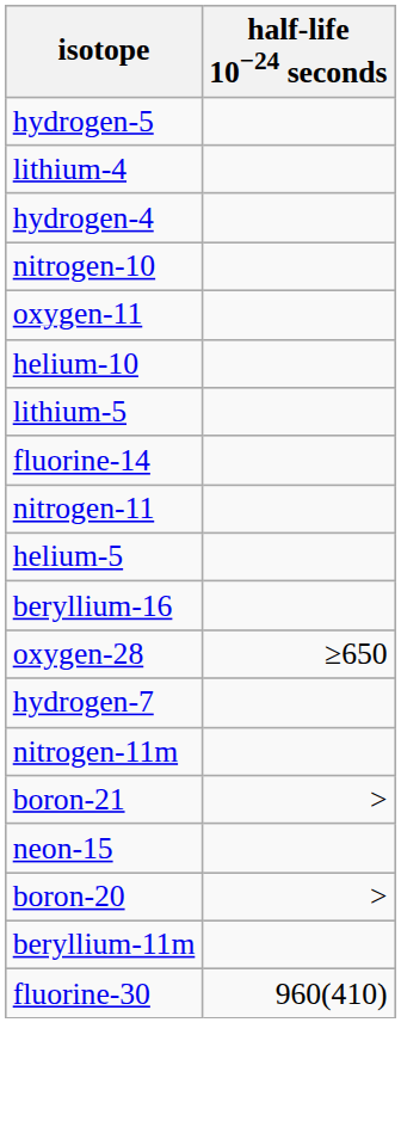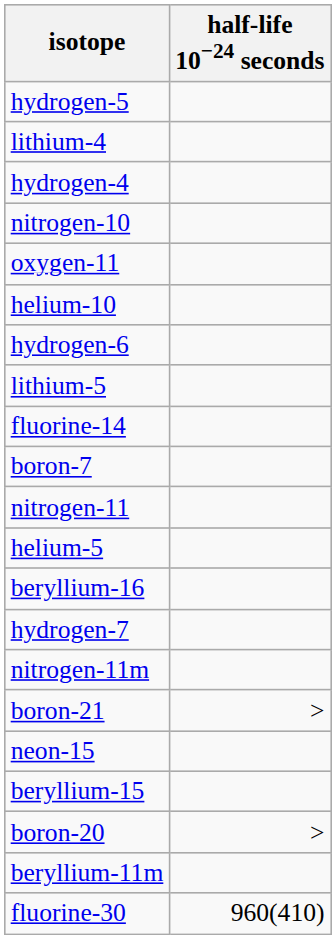+ row: hydrogen-6
+ row: boron-7
- row: oxygen-28 | ≥650
+ row: beryllium-15
